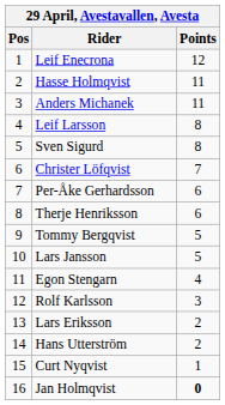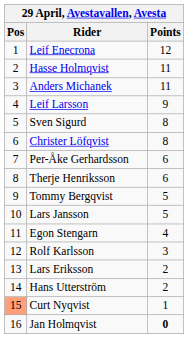Leif Larsson | Points: 8 -> 9
Christer Löfqvist | Points: 7 -> 8
Curt Nyqvist | Pos: no background -> lightsalmon background
